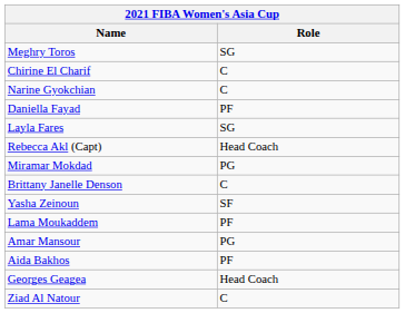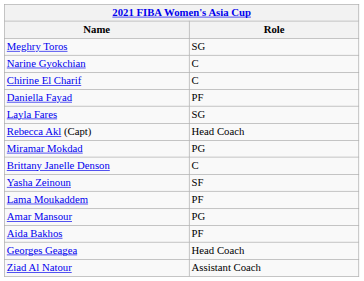rows swapped: Chirine El Charif <-> Narine Gyokchian
Ziad Al Natour | Role: C -> Assistant Coach
